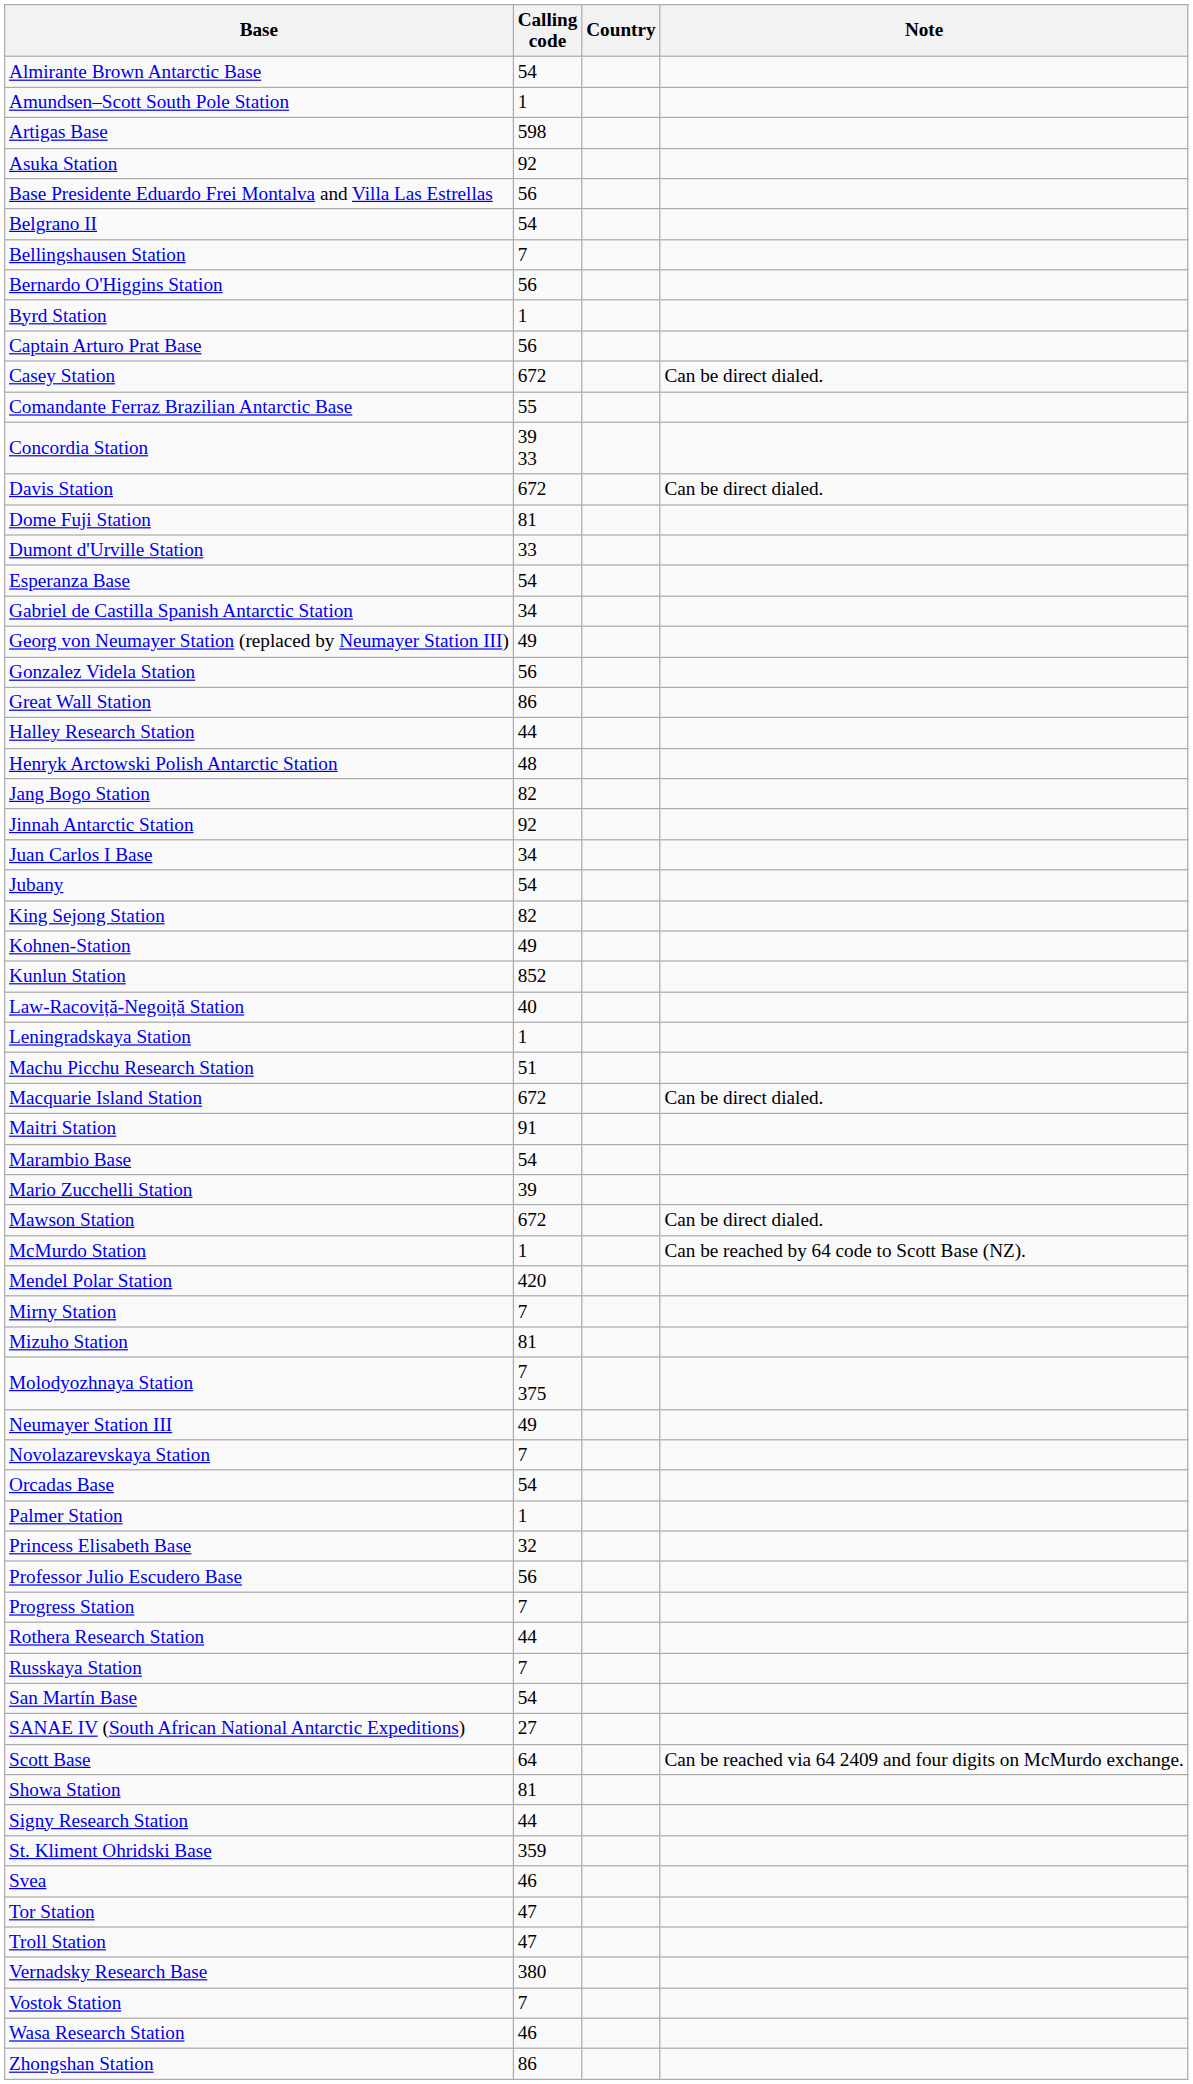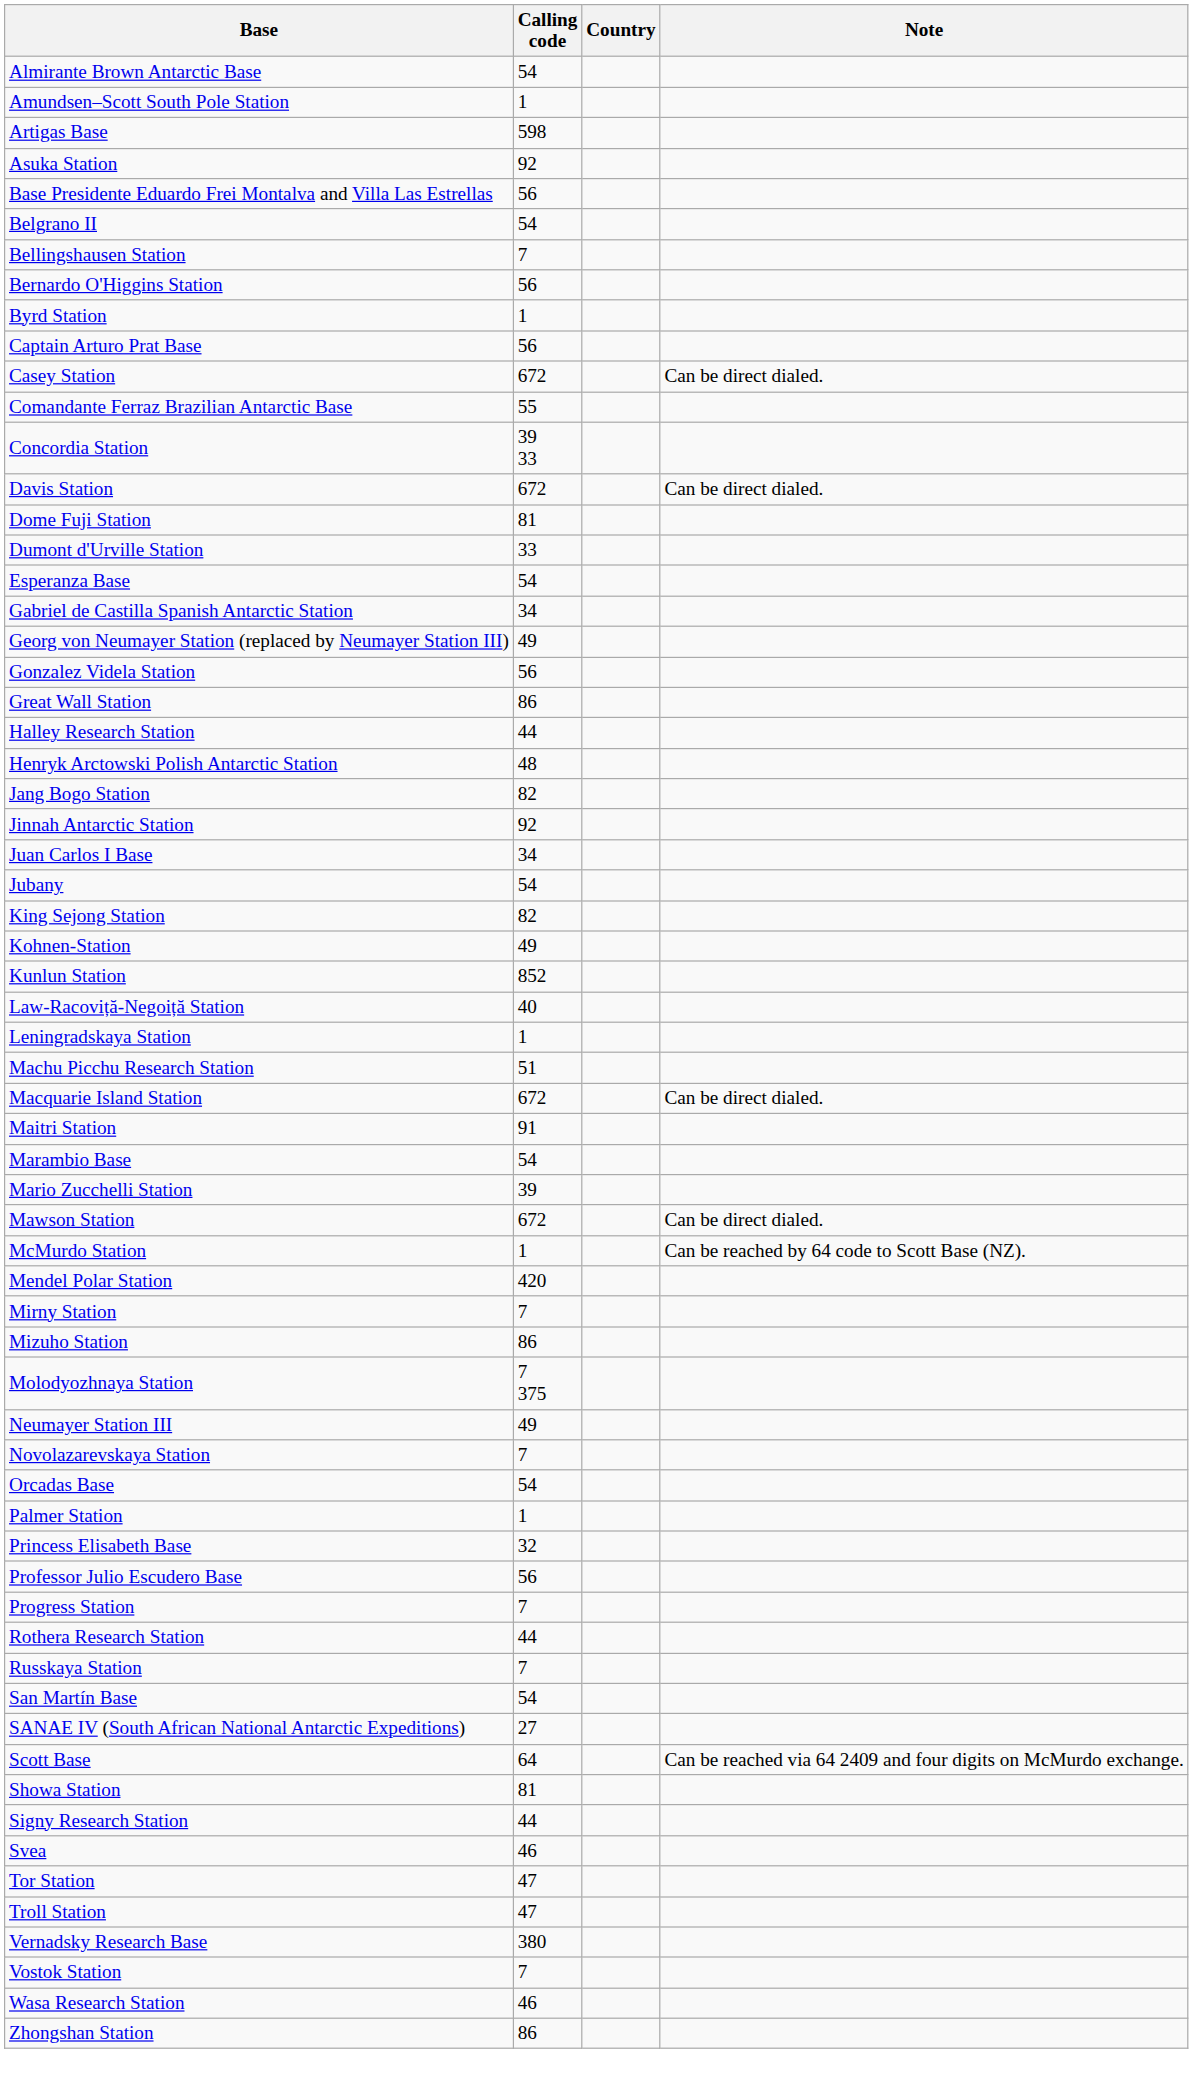Mizuho Station | Calling code: 81 -> 86
- row: St. Kliment Ohridski Base | 359
